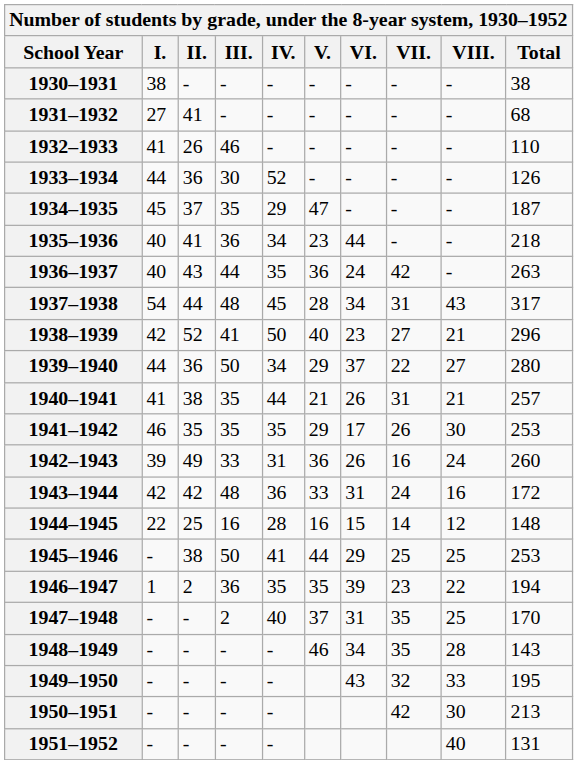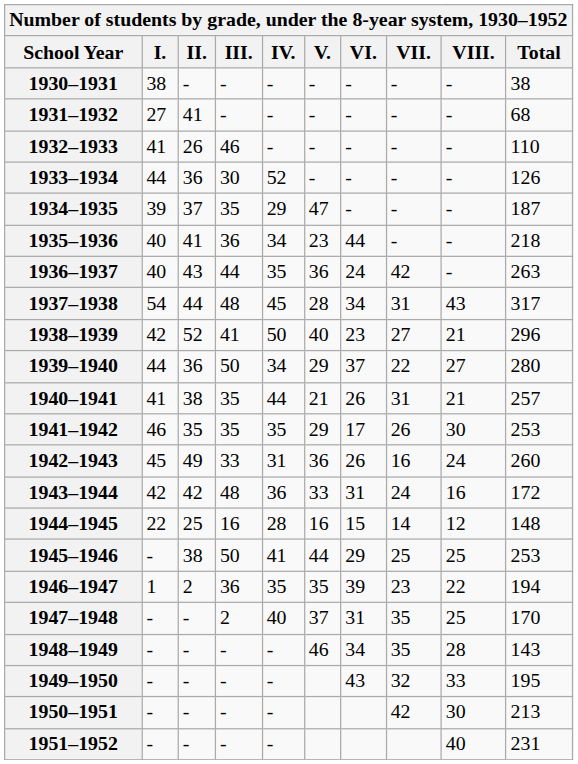1934–1935 | I.: 45 -> 39
1942–1943 | I.: 39 -> 45
1951–1952 | Total: 131 -> 231
